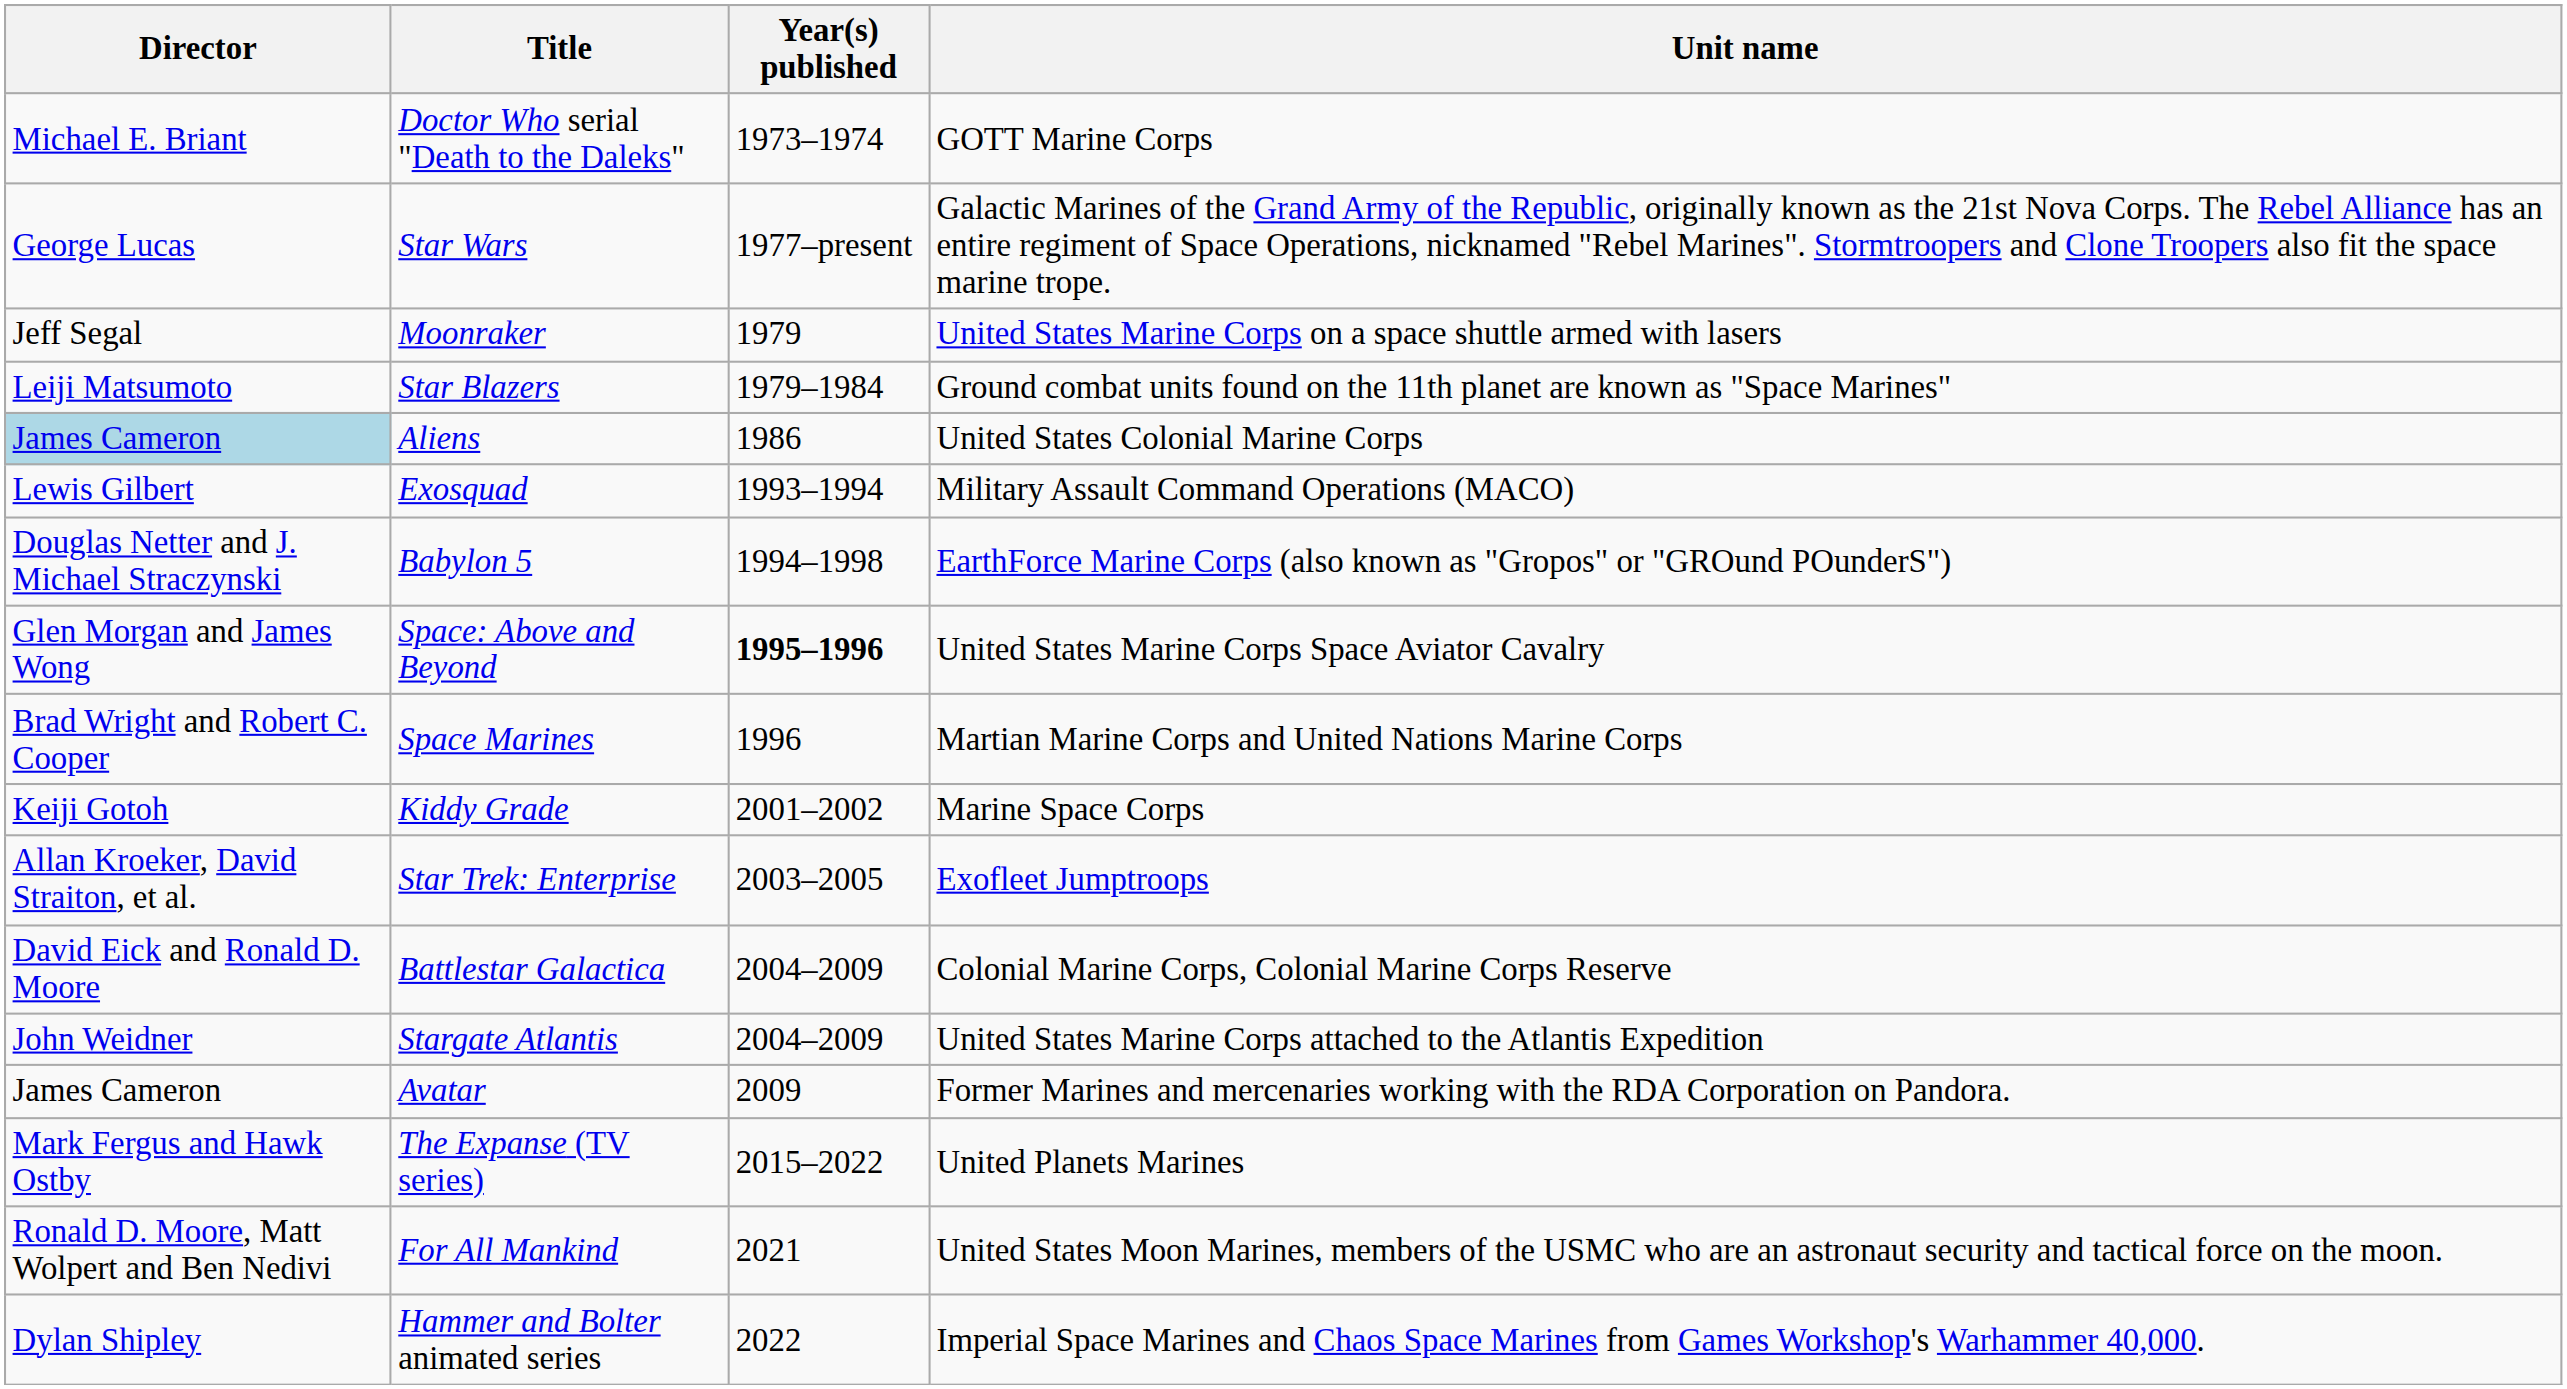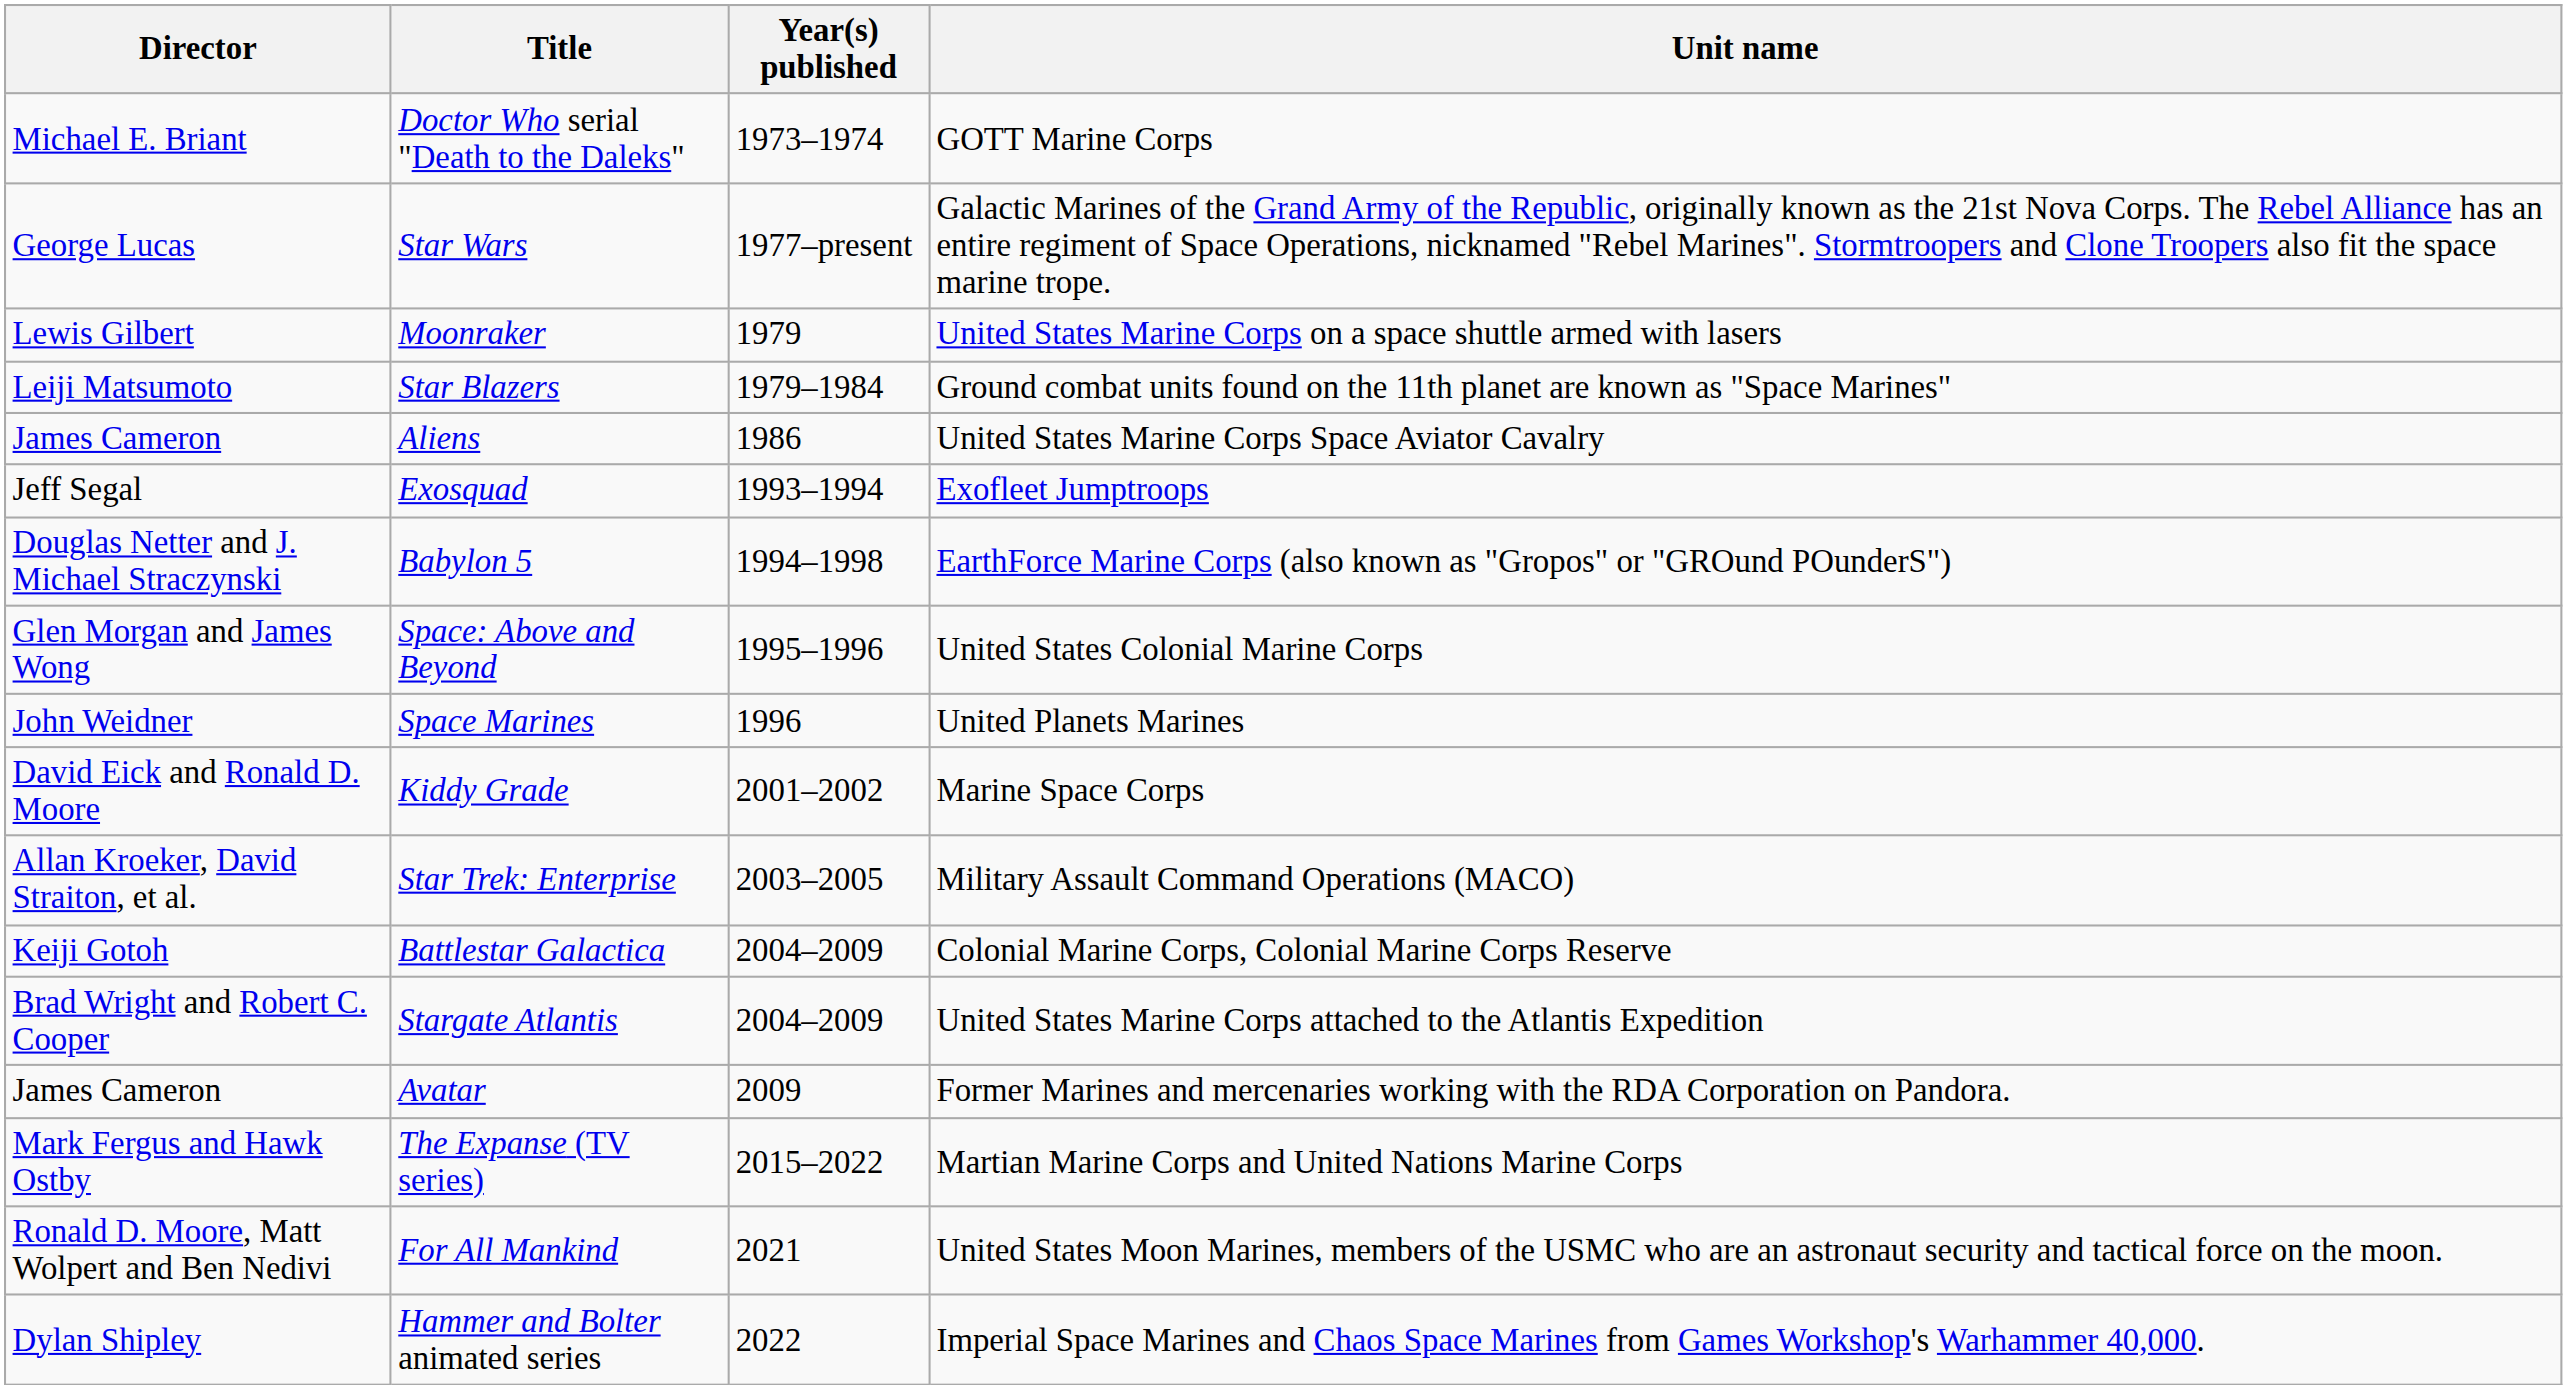Moonraker | Director: Jeff Segal -> Lewis Gilbert
Aliens | Director: lightblue background -> no background
Aliens | Unit name: United States Colonial Marine Corps -> United States Marine Corps Space Aviator Cavalry
Exosquad | Director: Lewis Gilbert -> Jeff Segal
Exosquad | Unit name: Military Assault Command Operations (MACO) -> Exofleet Jumptroops
Space: Above and Beyond | Year(s) published: bold -> normal
Space: Above and Beyond | Unit name: United States Marine Corps Space Aviator Cavalry -> United States Colonial Marine Corps
Space Marines | Director: Brad Wright and Robert C. Cooper -> John Weidner
Space Marines | Unit name: Martian Marine Corps and United Nations Marine Corps -> United Planets Marines
Kiddy Grade | Director: Keiji Gotoh -> David Eick and Ronald D. Moore
Star Trek: Enterprise | Unit name: Exofleet Jumptroops -> Military Assault Command Operations (MACO)
Battlestar Galactica | Director: David Eick and Ronald D. Moore -> Keiji Gotoh
Stargate Atlantis | Director: John Weidner -> Brad Wright and Robert C. Cooper
The Expanse (TV series) | Unit name: United Planets Marines -> Martian Marine Corps and United Nations Marine Corps
